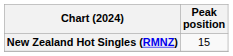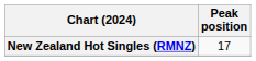New Zealand Hot Singles (RMNZ) | Peak position: 15 -> 17
